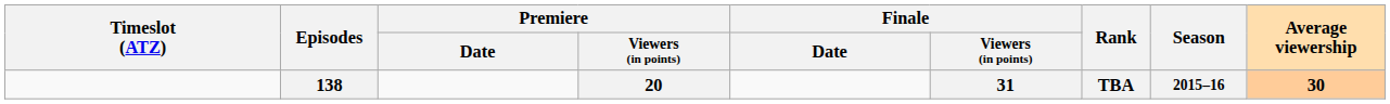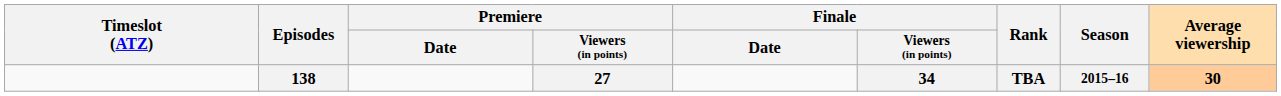138 | Premiere / Viewers (in points): 20 -> 27
138 | Finale / Viewers (in points): 31 -> 34
